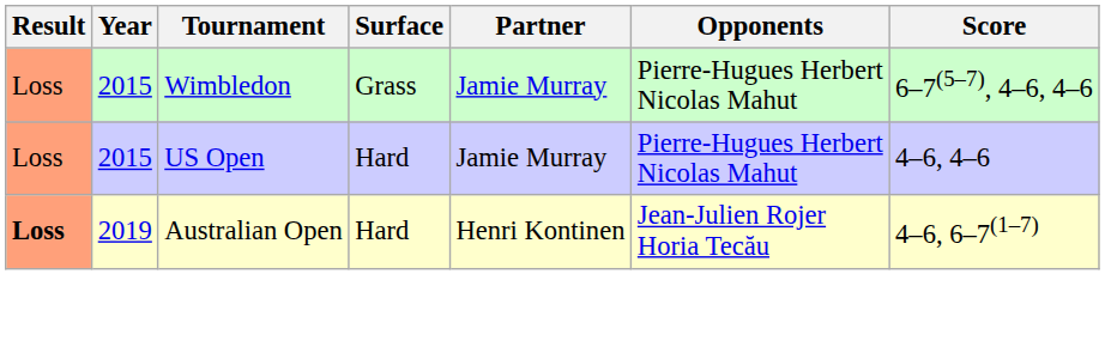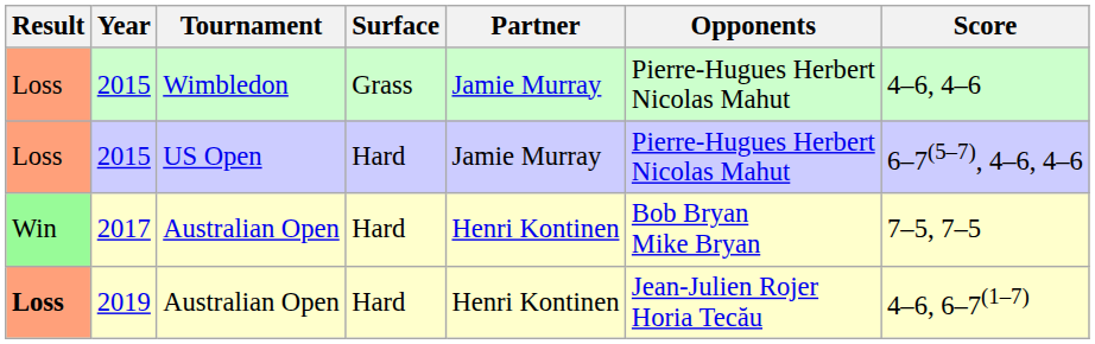2015 / Wimbledon | Score: 6–7(5–7), 4–6, 4–6 -> 4–6, 4–6
2015 / US Open | Score: 4–6, 4–6 -> 6–7(5–7), 4–6, 4–6
+ row: Win | 2017 | Australian Open | Hard | Henri Kontinen | Bob Bryan Mike Bryan | 7–5, 7–5
